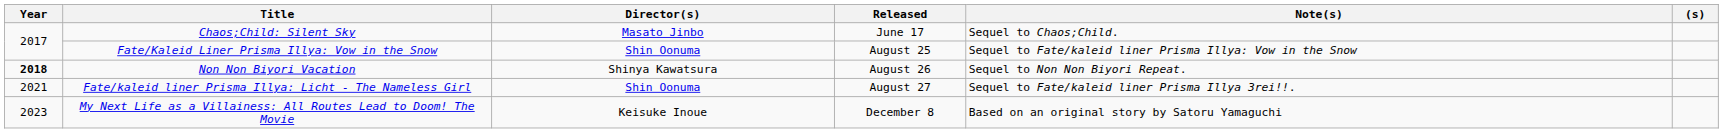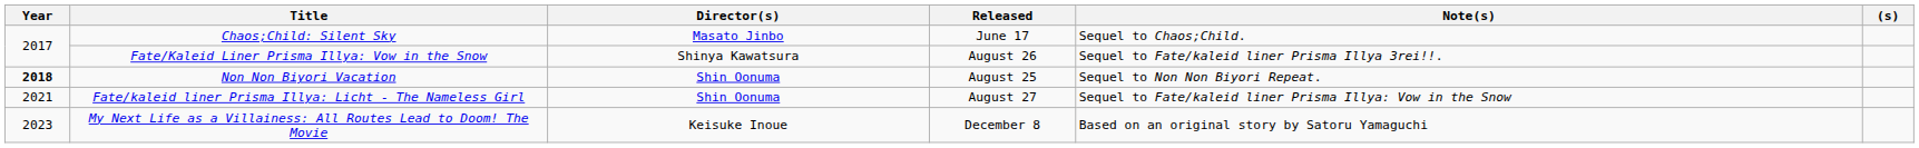Fate/Kaleid Liner Prisma Illya: Vow in the Snow | Director(s): Shin Oonuma -> Shinya Kawatsura
Fate/Kaleid Liner Prisma Illya: Vow in the Snow | Released: August 25 -> August 26
Fate/Kaleid Liner Prisma Illya: Vow in the Snow | Note(s): Sequel to Fate/kaleid liner Prisma Illya: Vow in the Snow -> Sequel to Fate/kaleid liner Prisma Illya 3rei!!.
Non Non Biyori Vacation | Director(s): Shinya Kawatsura -> Shin Oonuma
Non Non Biyori Vacation | Released: August 26 -> August 25
Fate/kaleid liner Prisma Illya: Licht - The Nameless Girl | Note(s): Sequel to Fate/kaleid liner Prisma Illya 3rei!!. -> Sequel to Fate/kaleid liner Prisma Illya: Vow in the Snow
